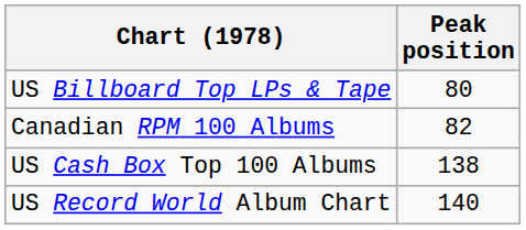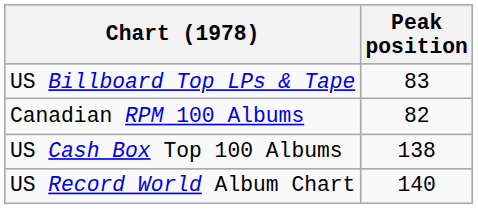US Billboard Top LPs & Tape | Peak position: 80 -> 83
